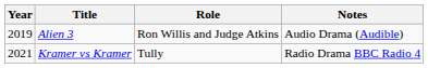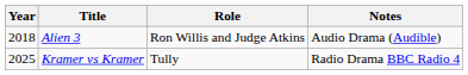Alien 3 | Year: 2019 -> 2018
Kramer vs Kramer | Year: 2021 -> 2025
